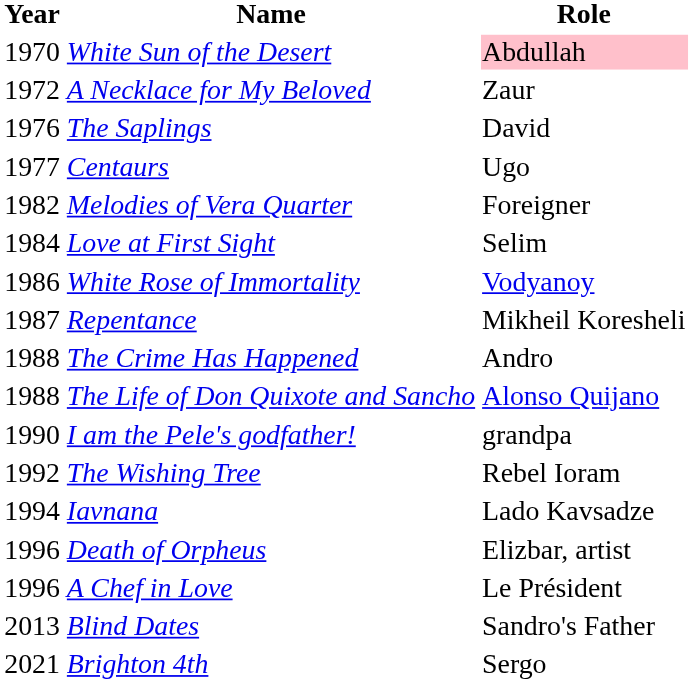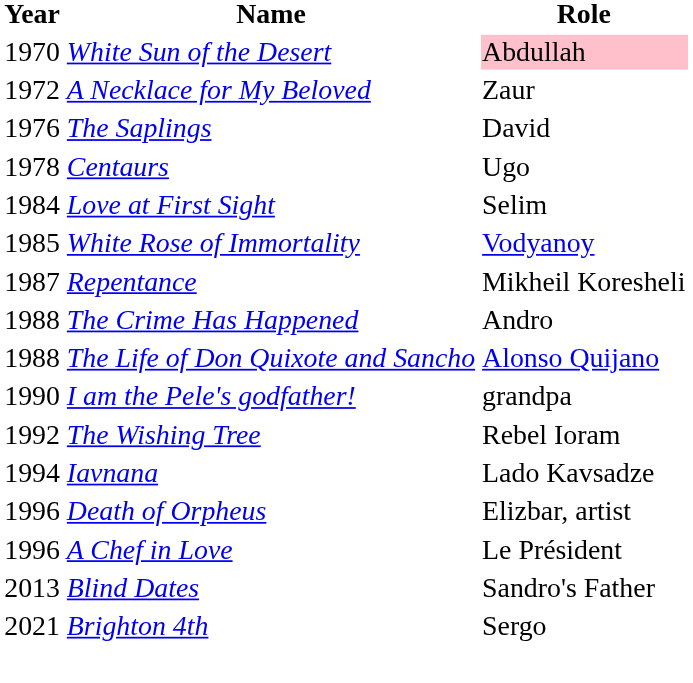Centaurs | Year: 1977 -> 1978
- row: 1982 | Melodies of Vera Quarter | Foreigner
White Rose of Immortality | Year: 1986 -> 1985
